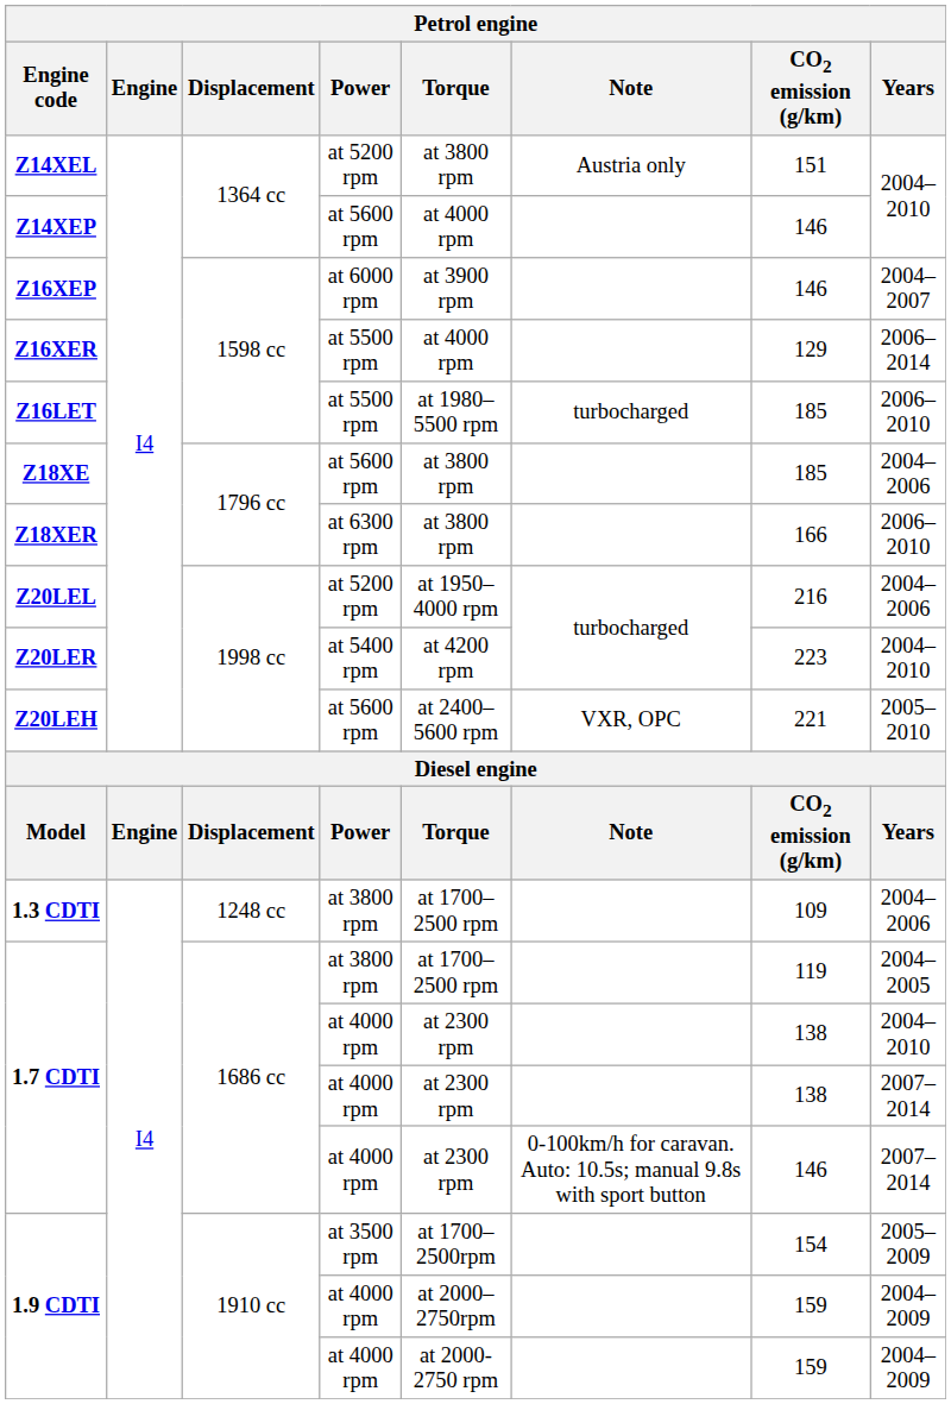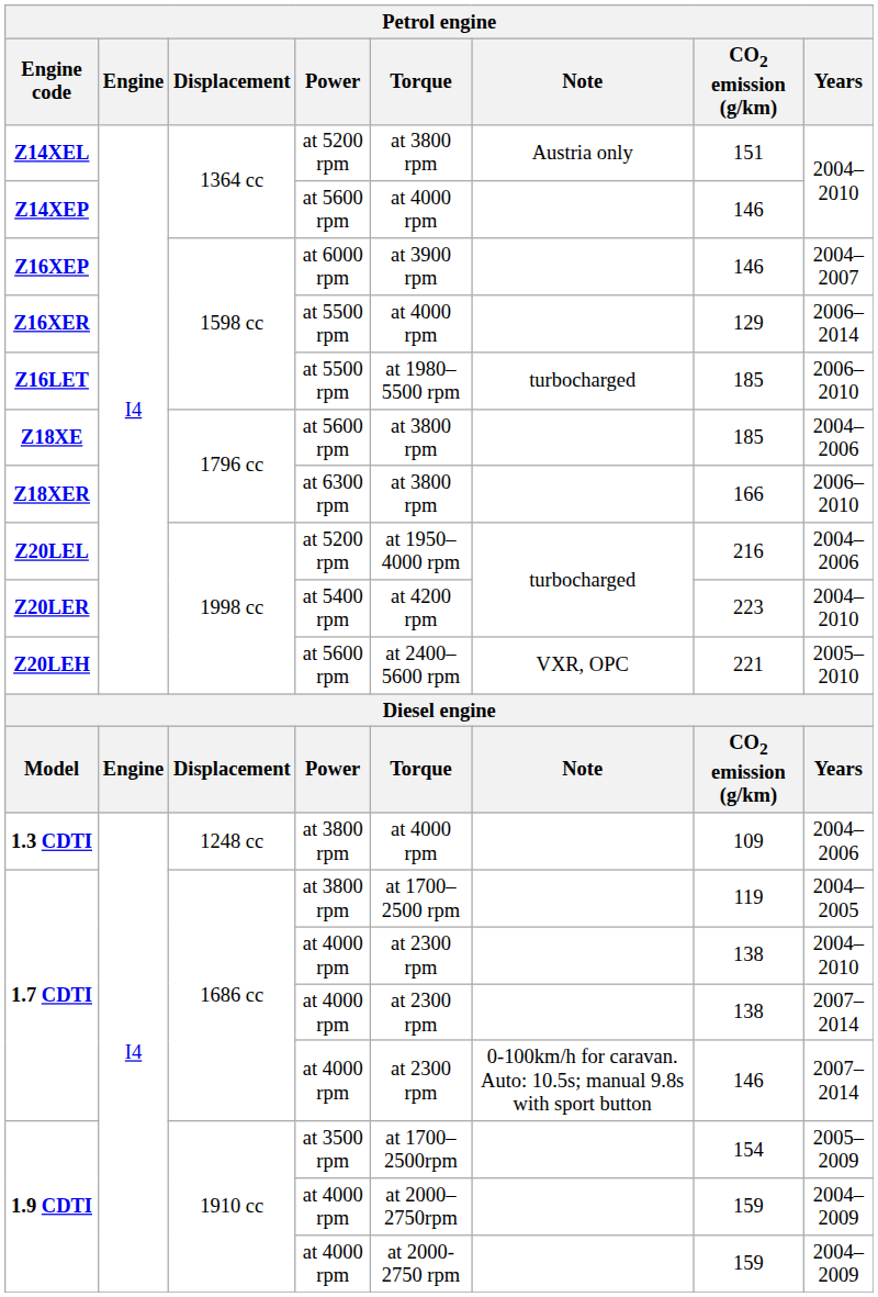1.3 CDTI | Torque: at 1700–2500 rpm -> at 4000 rpm
